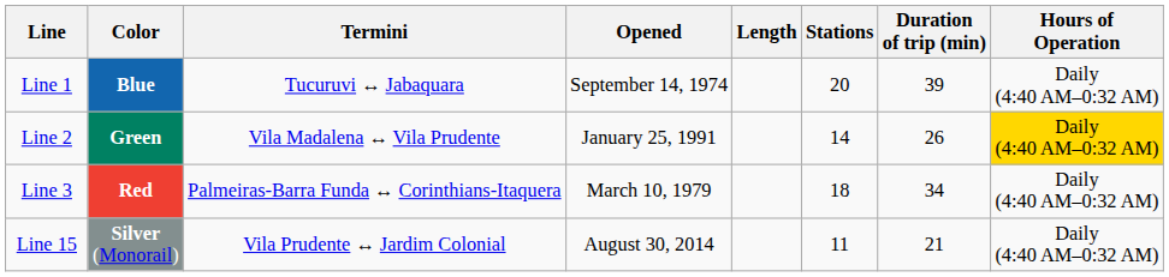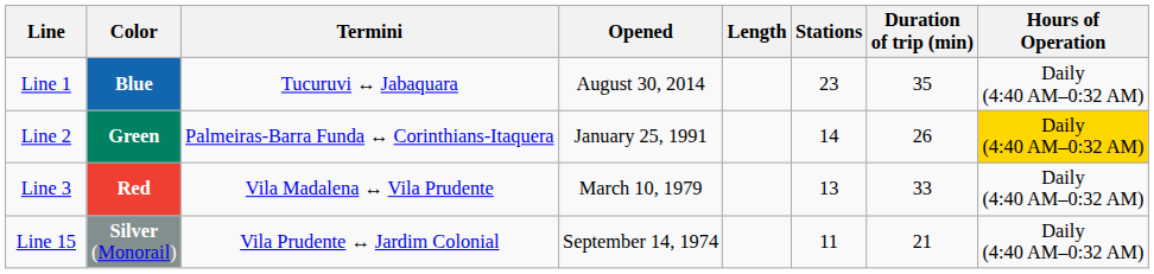Line 1 | Opened: September 14, 1974 -> August 30, 2014
Line 1 | Stations: 20 -> 23
Line 1 | Duration of trip (min): 39 -> 35
Line 2 | Termini: Vila Madalena ↔ Vila Prudente -> Palmeiras-Barra Funda ↔ Corinthians-Itaquera
Line 3 | Termini: Palmeiras-Barra Funda ↔ Corinthians-Itaquera -> Vila Madalena ↔ Vila Prudente
Line 3 | Stations: 18 -> 13
Line 3 | Duration of trip (min): 34 -> 33
Line 15 | Opened: August 30, 2014 -> September 14, 1974
